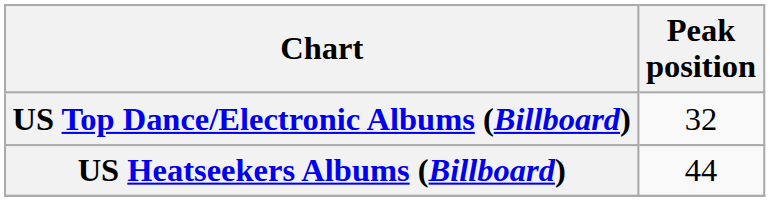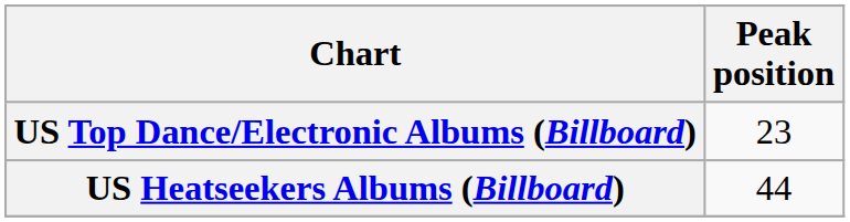US Top Dance/Electronic Albums (Billboard) | Peak position: 32 -> 23
